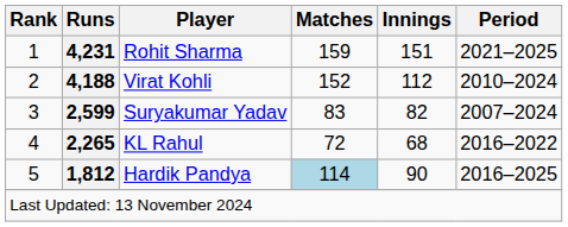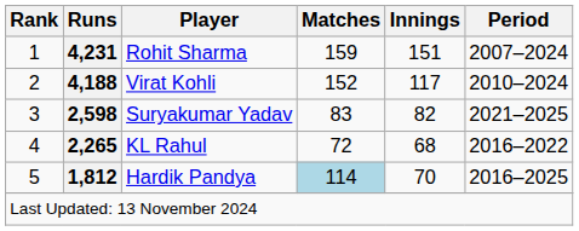Rohit Sharma | Period: 2021–2025 -> 2007–2024
Virat Kohli | Innings: 112 -> 117
Suryakumar Yadav | Runs: 2,599 -> 2,598
Suryakumar Yadav | Period: 2007–2024 -> 2021–2025
Hardik Pandya | Innings: 90 -> 70
